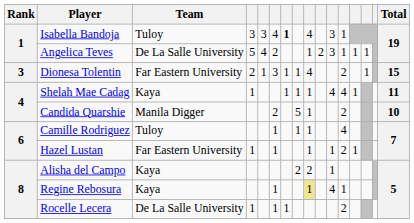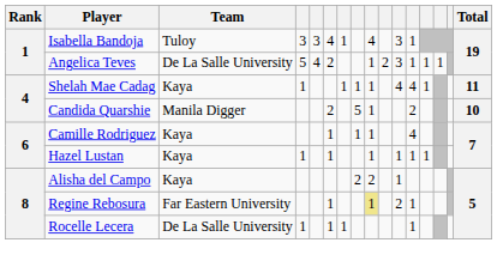Isabella Bandoja | column 7: bold -> normal
- row: 3 | Dionesa Tolentin | Far Eastern University | 2 | 1 | 3 | 1 | 1 | 4 | 2 | 1 | 15
Camille Rodriguez | Team: Tuloy -> Kaya
Hazel Lustan | Team: Far Eastern University -> Kaya
Hazel Lustan | column 12: 2 -> 1
Regine Rebosura | Team: Kaya -> Far Eastern University
Regine Rebosura | column 11: 4 -> 2
Rocelle Lecera | column 12: 2 -> 1
